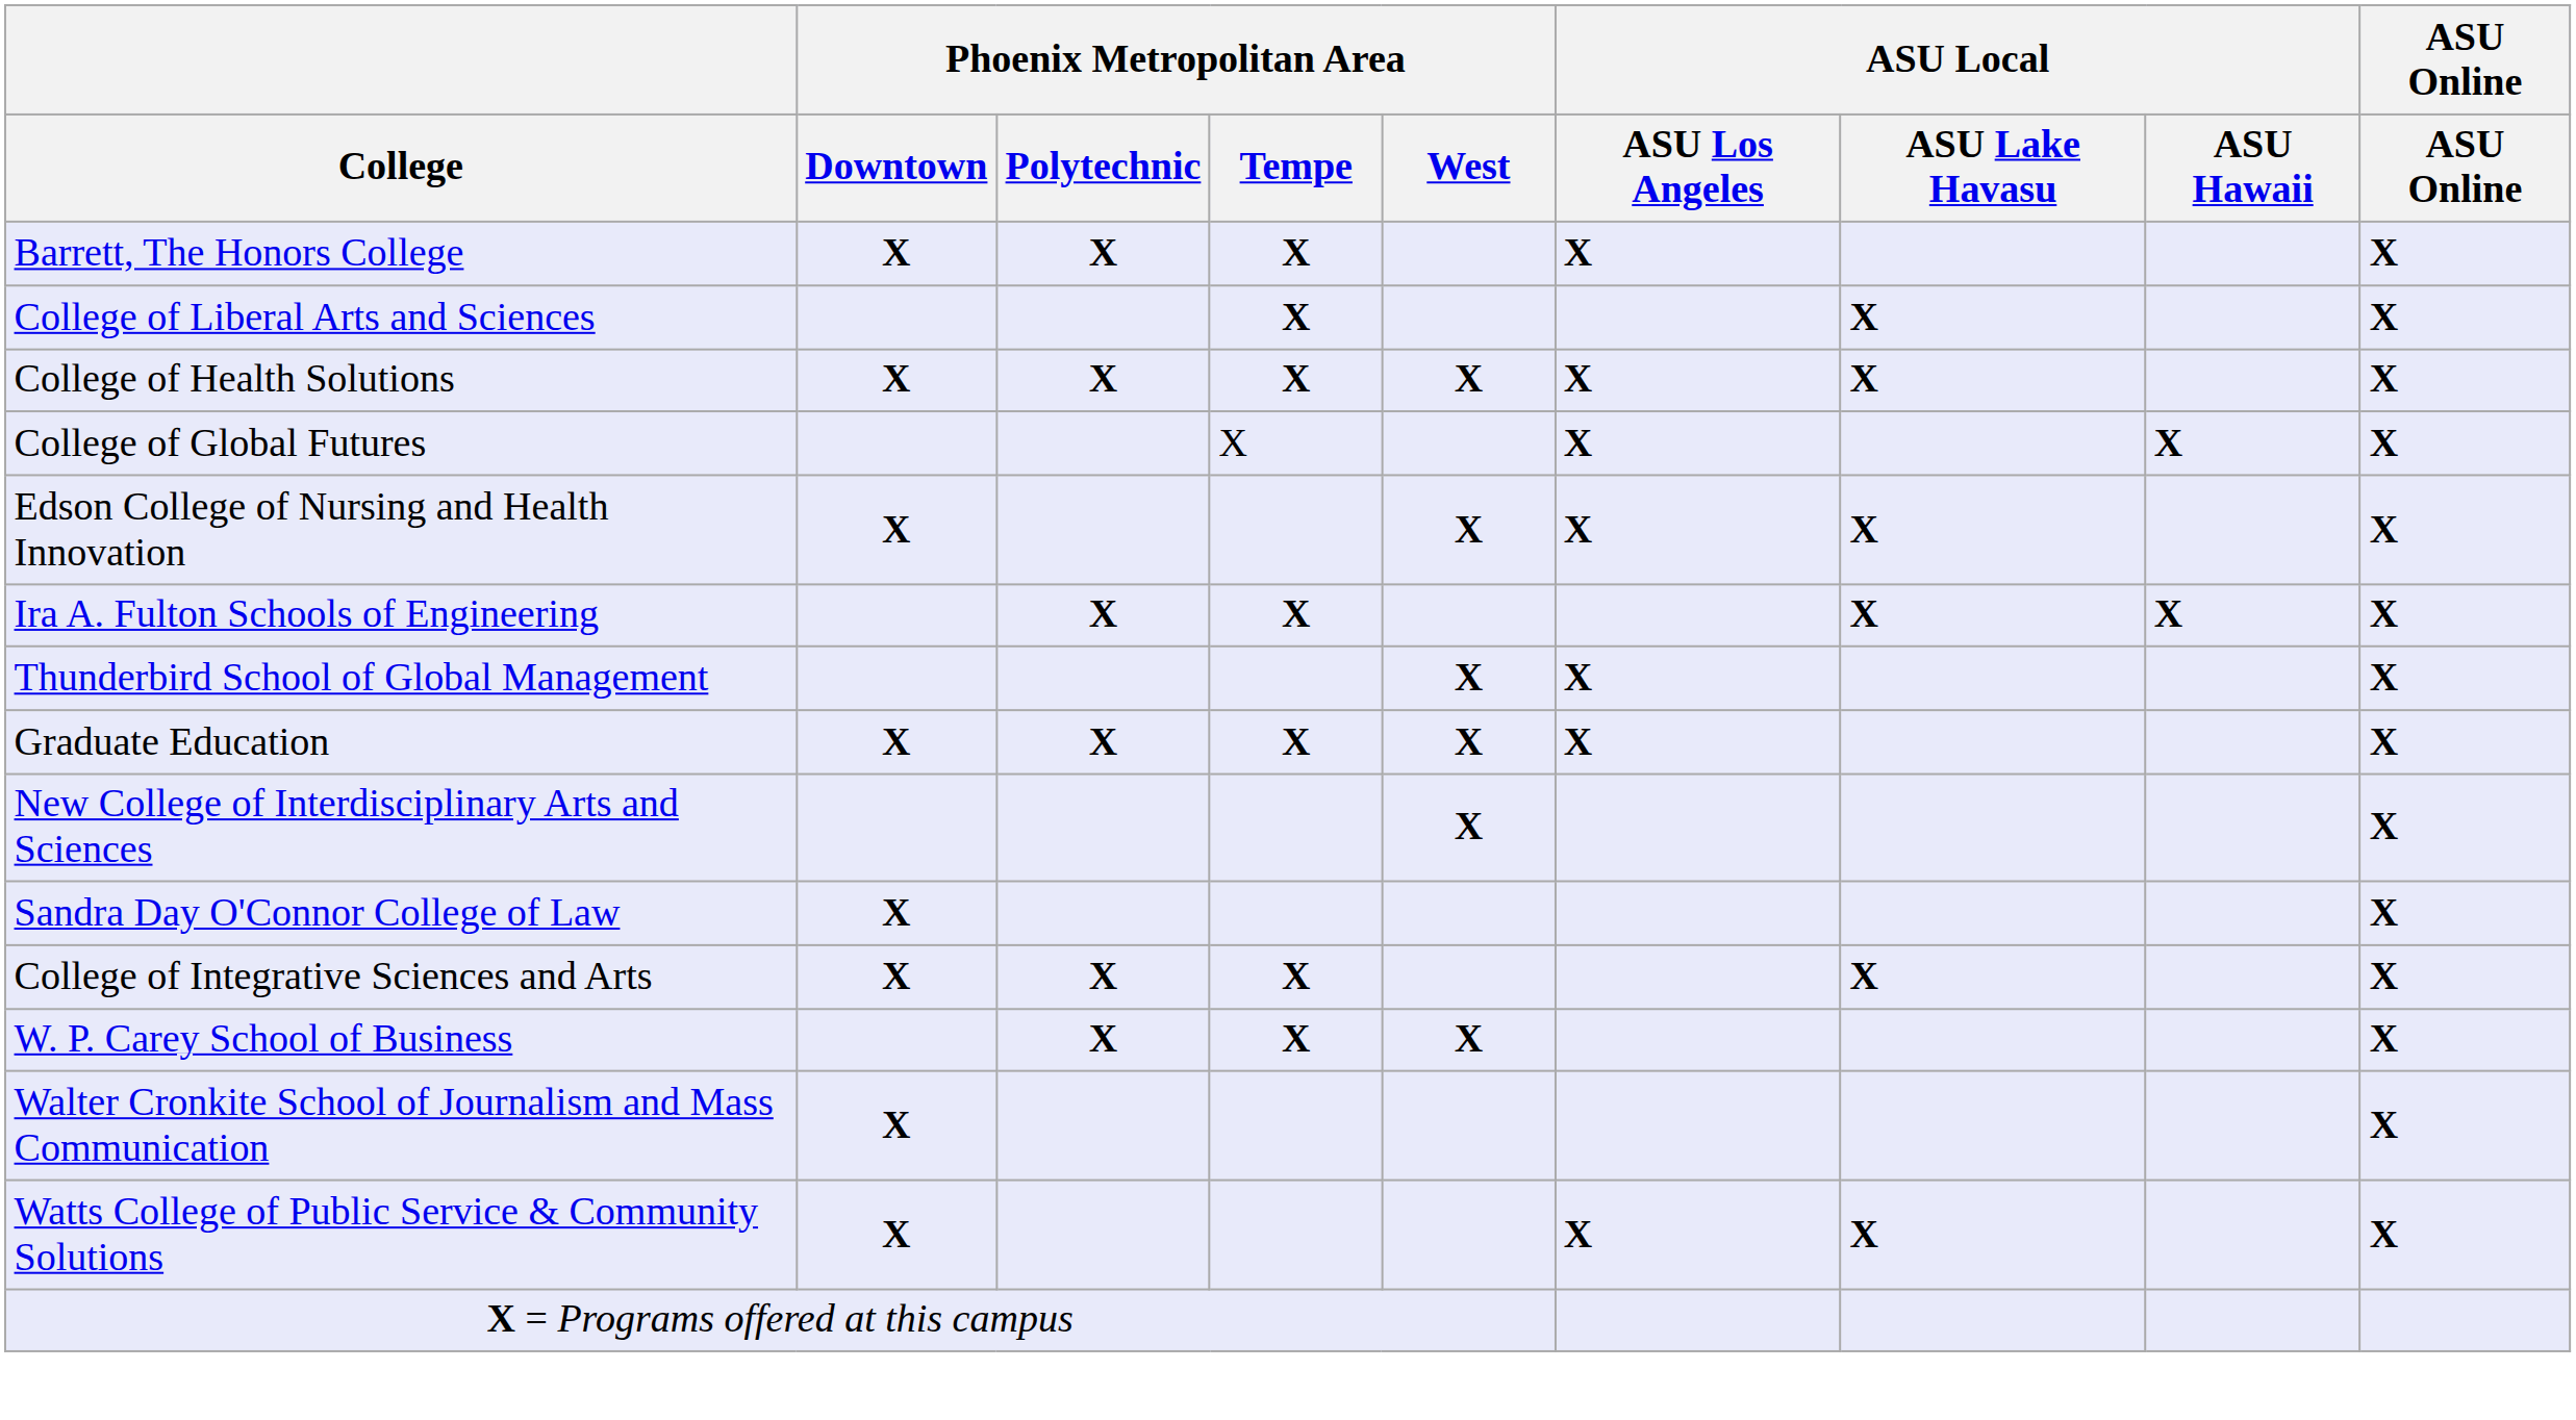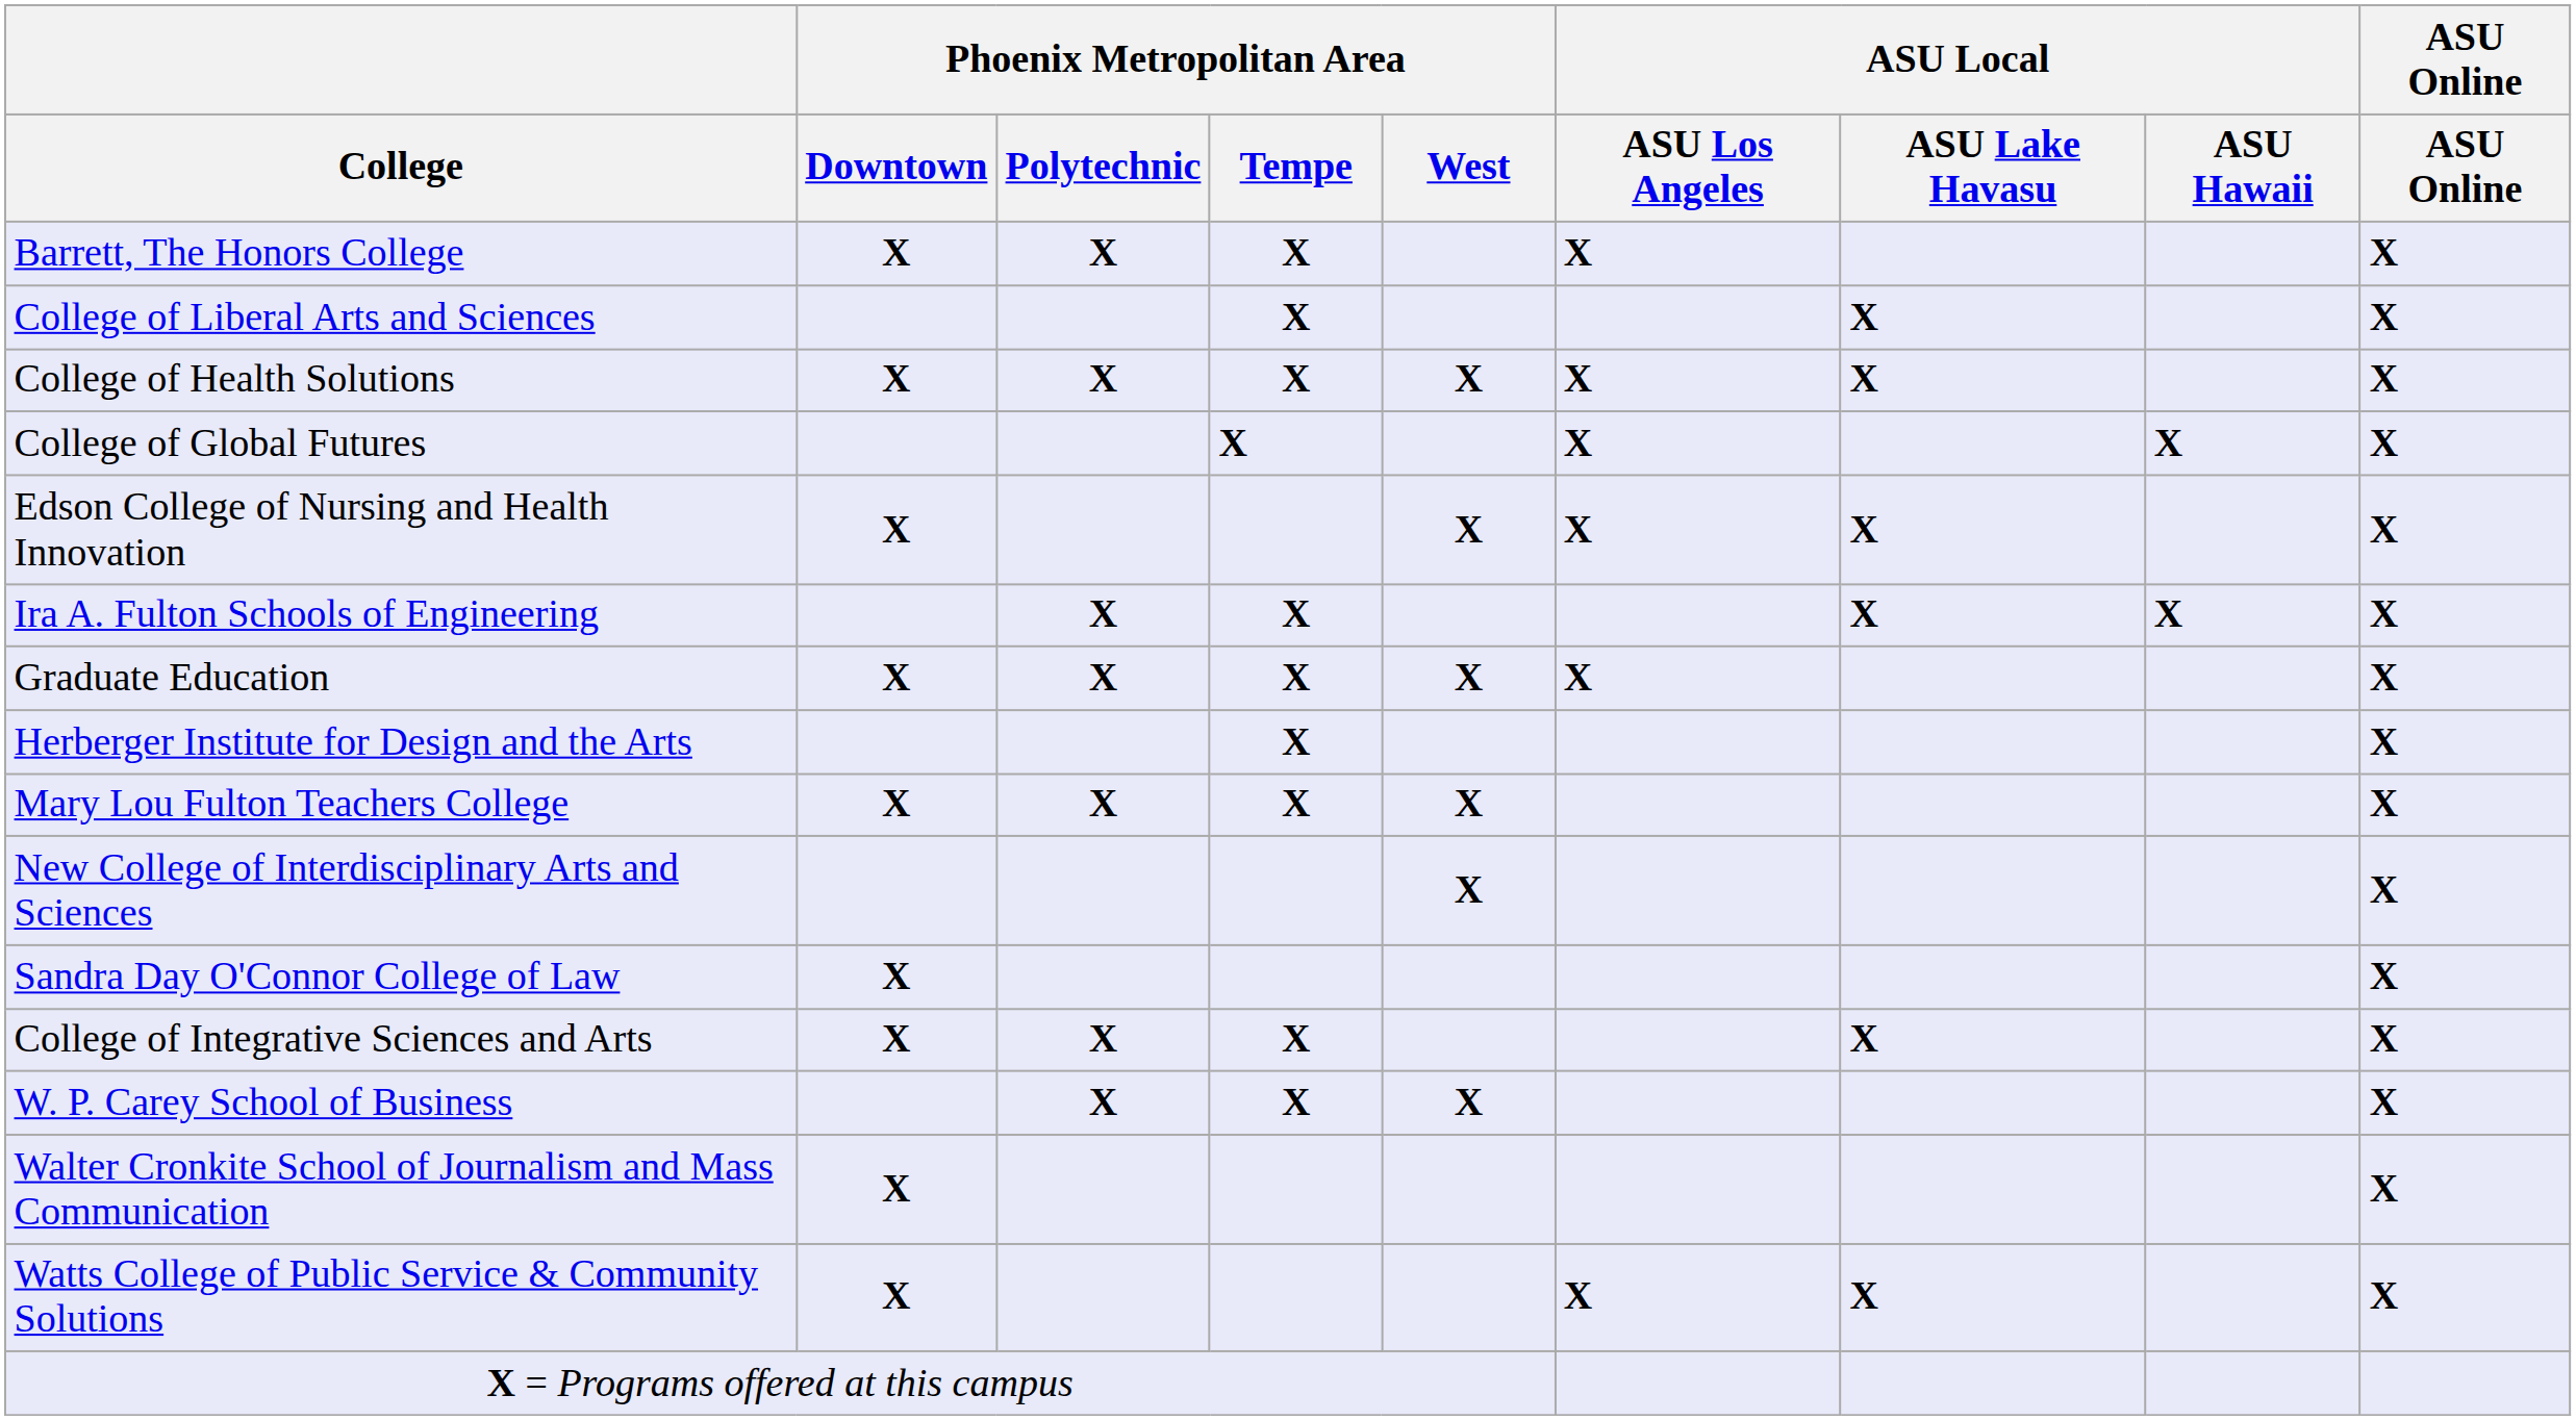College of Global Futures | Phoenix Metropolitan Area / Tempe: normal -> bold
- row: Thunderbird School of Global Management | X | X | X
+ row: Herberger Institute for Design and the Arts | X | X
+ row: Mary Lou Fulton Teachers College | X | X | X | X | X
